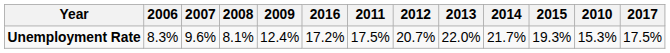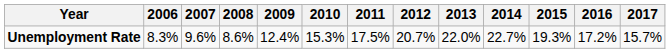columns swapped: 2010 <-> 2016
Unemployment Rate | 2008: 8.1% -> 8.6%
Unemployment Rate | 2014: 21.7% -> 22.7%
Unemployment Rate | 2017: 17.5% -> 15.7%
